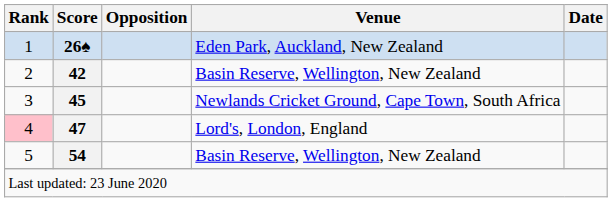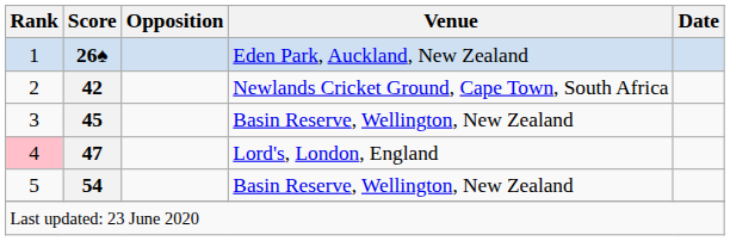42 | Venue: Basin Reserve, Wellington, New Zealand -> Newlands Cricket Ground, Cape Town, South Africa
45 | Venue: Newlands Cricket Ground, Cape Town, South Africa -> Basin Reserve, Wellington, New Zealand
